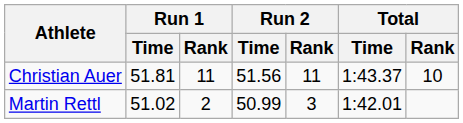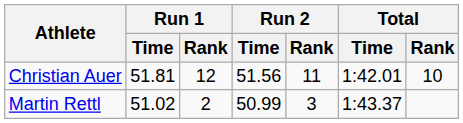Christian Auer | Run 1 / Rank: 11 -> 12
Christian Auer | Total / Time: 1:43.37 -> 1:42.01
Martin Rettl | Total / Time: 1:42.01 -> 1:43.37
